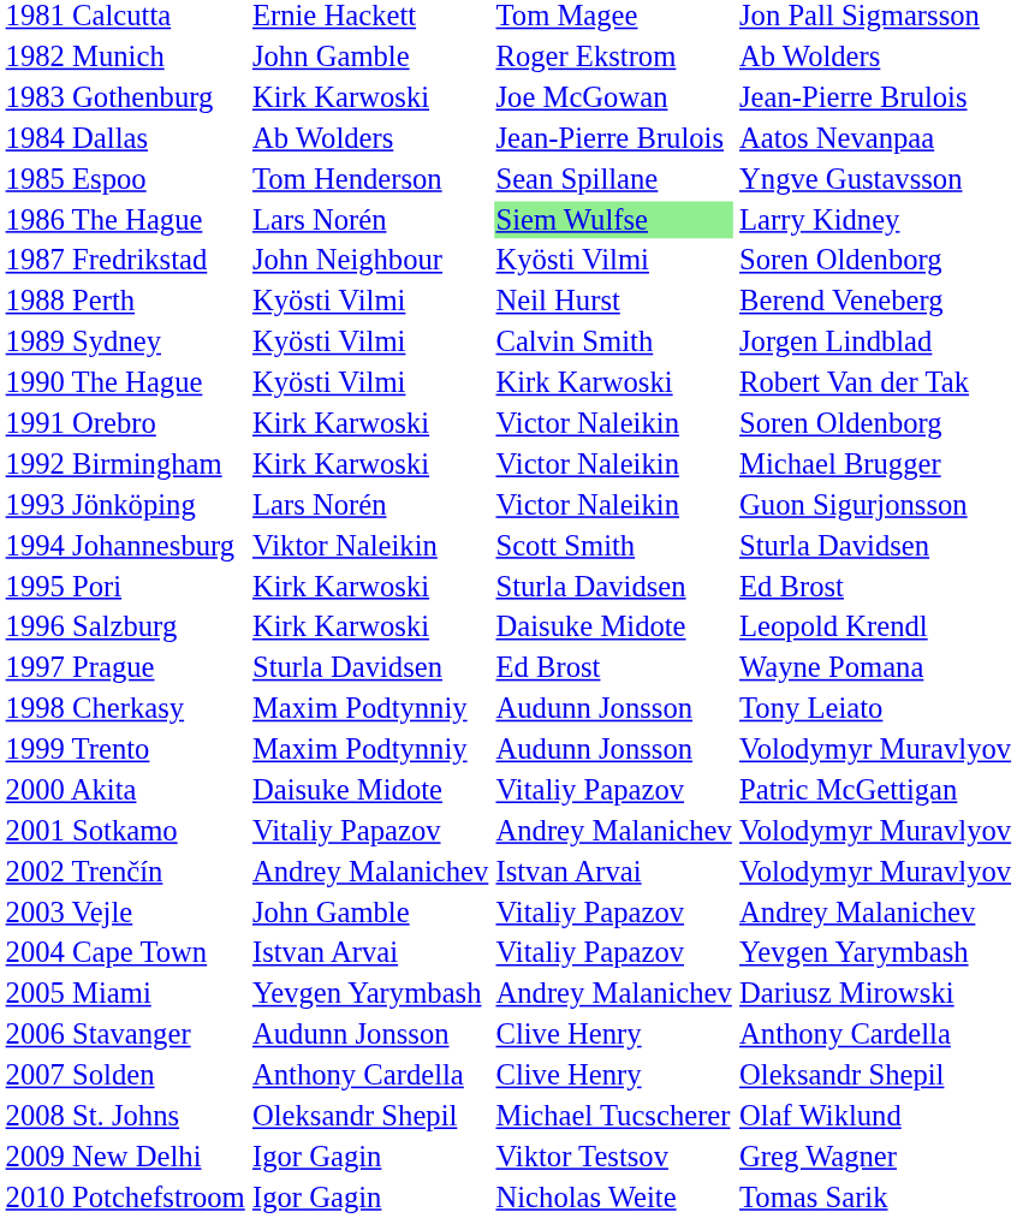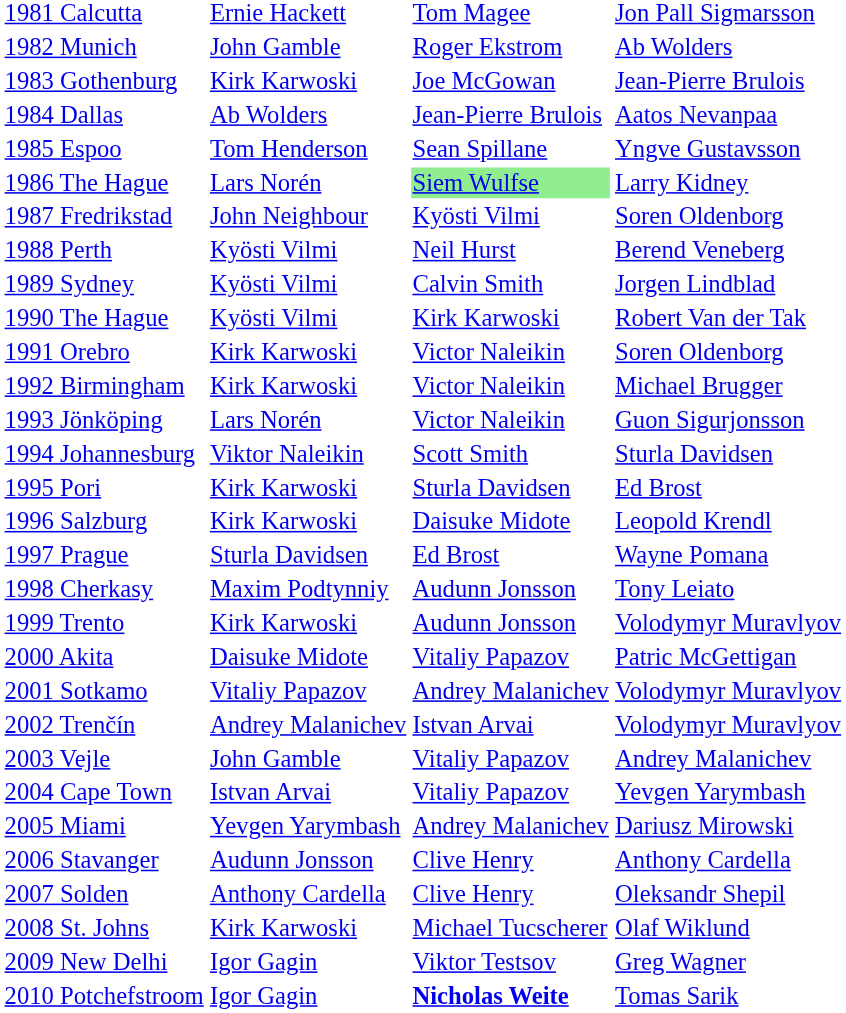1999 Trento | column 2: Maxim Podtynniy -> Kirk Karwoski
2008 St. Johns | column 2: Oleksandr Shepil -> Kirk Karwoski
2010 Potchefstroom | column 3: normal -> bold
